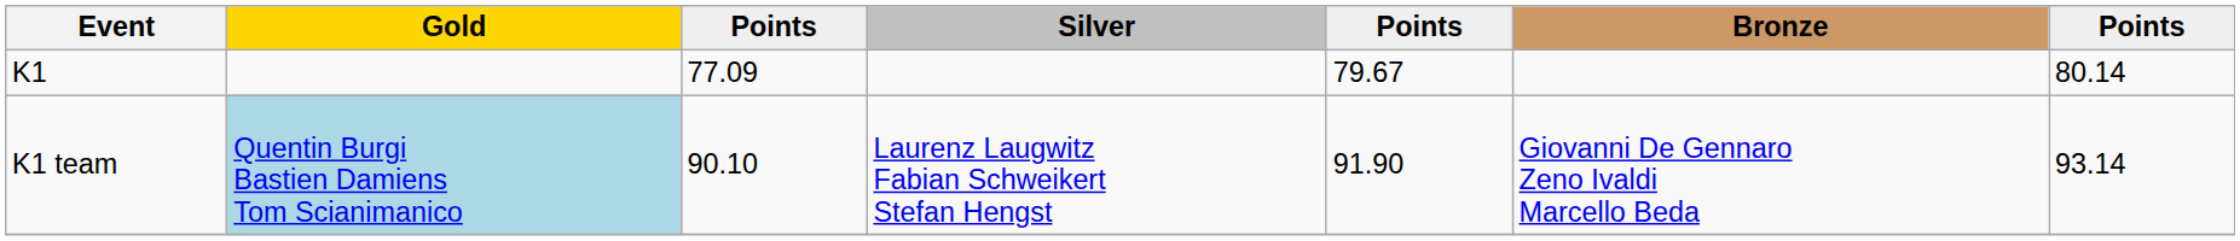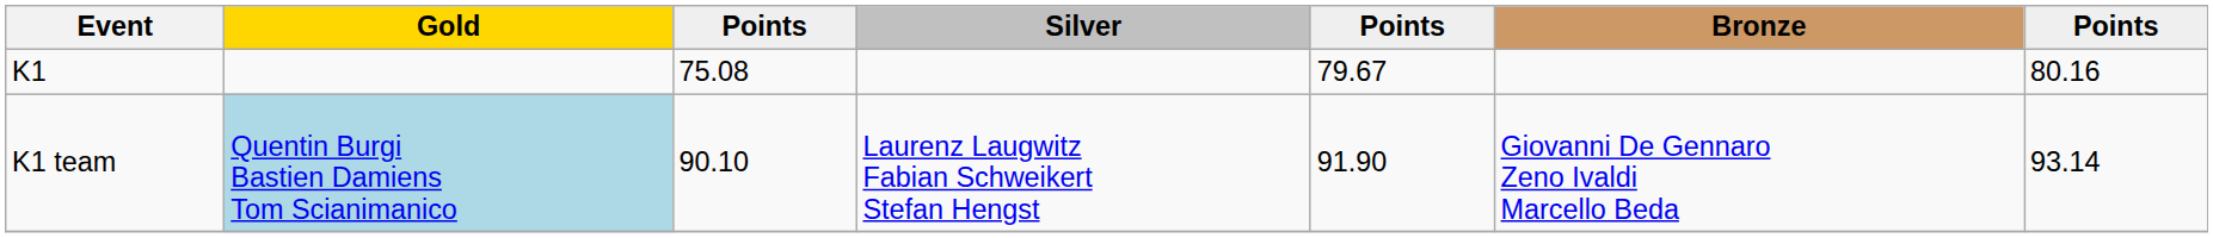K1 | column 3: 77.09 -> 75.08
K1 | column 7: 80.14 -> 80.16
